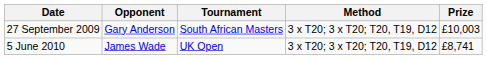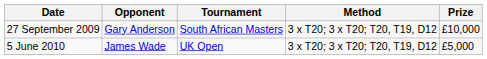27 September 2009 | Prize: £10,003 -> £10,000
5 June 2010 | Prize: £8,741 -> £5,000
